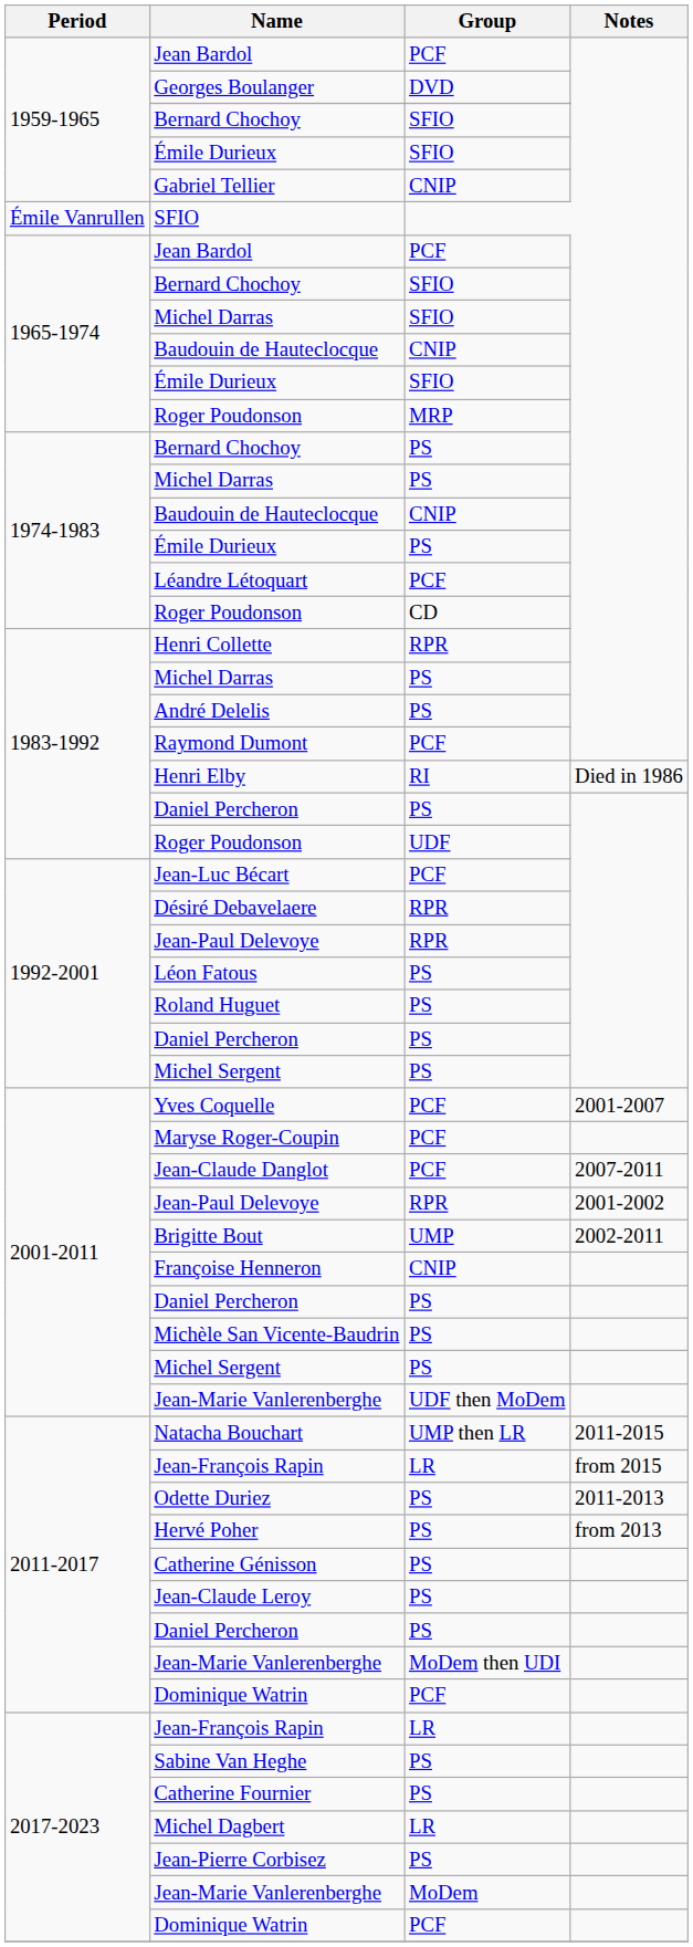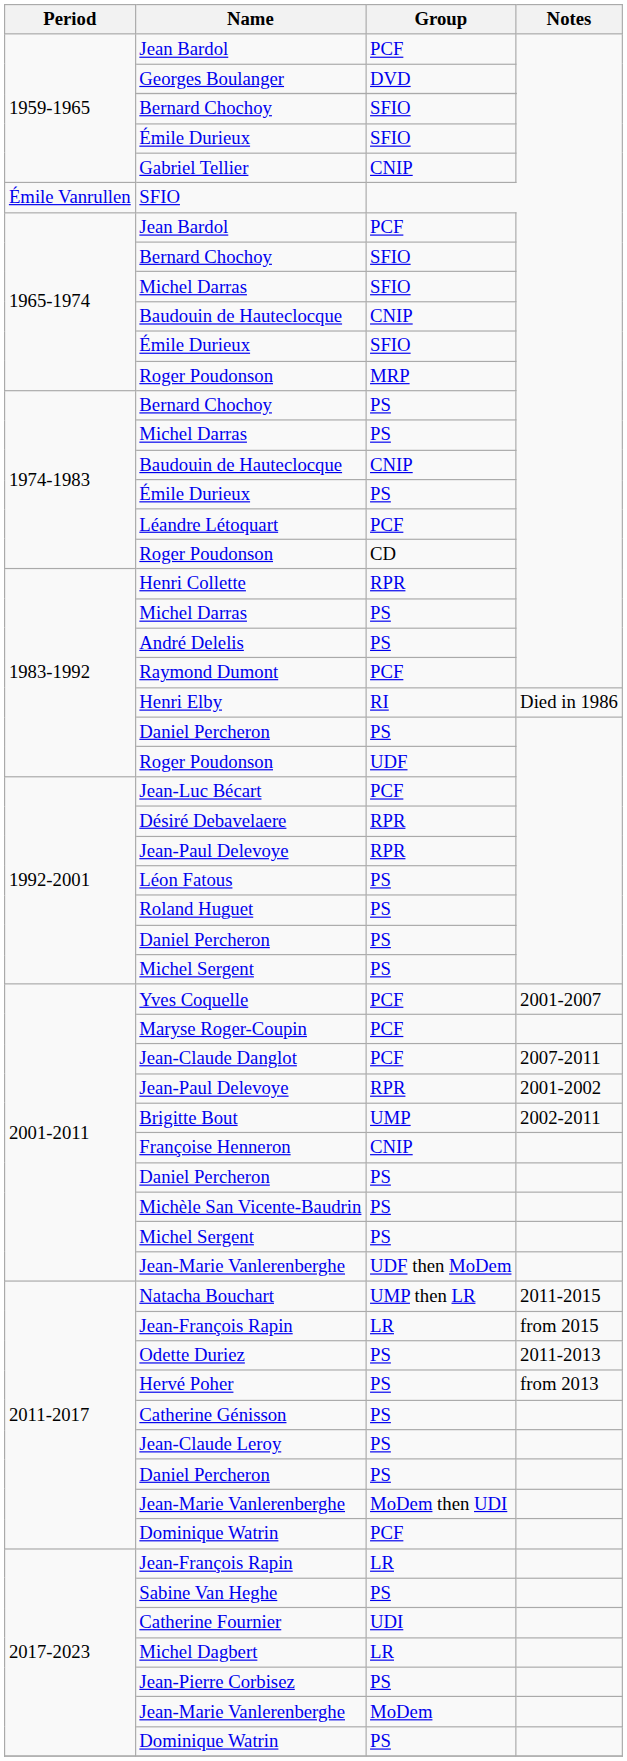Catherine Fournier | Group: PS -> UDI
2017-2023 / Dominique Watrin | Group: PCF -> PS
